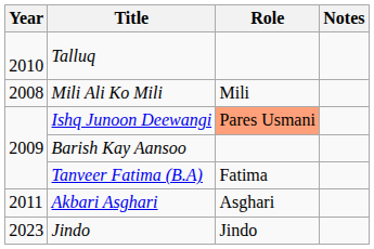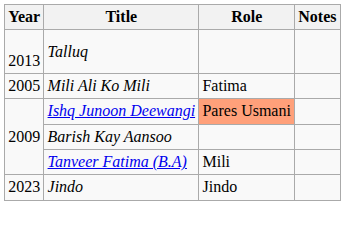Talluq | Year: 2010 -> 2013
Mili Ali Ko Mili | Year: 2008 -> 2005
Mili Ali Ko Mili | Role: Mili -> Fatima
Tanveer Fatima (B.A) | Role: Fatima -> Mili
- row: 2011 | Akbari Asghari | Asghari
